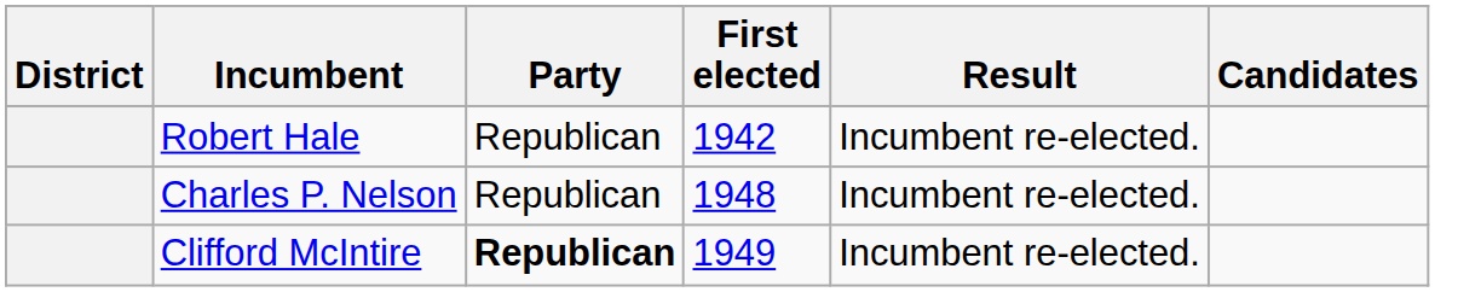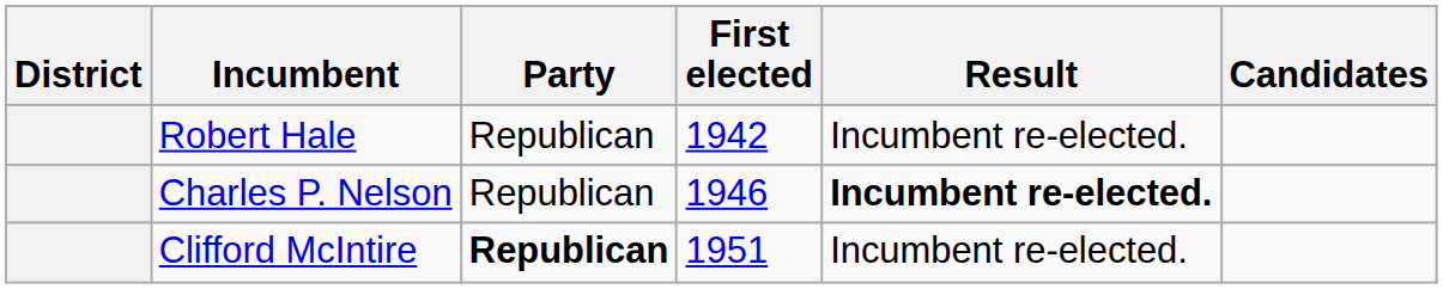Charles P. Nelson | First elected: 1948 -> 1946
Charles P. Nelson | Result: normal -> bold
Clifford McIntire | First elected: 1949 -> 1951
